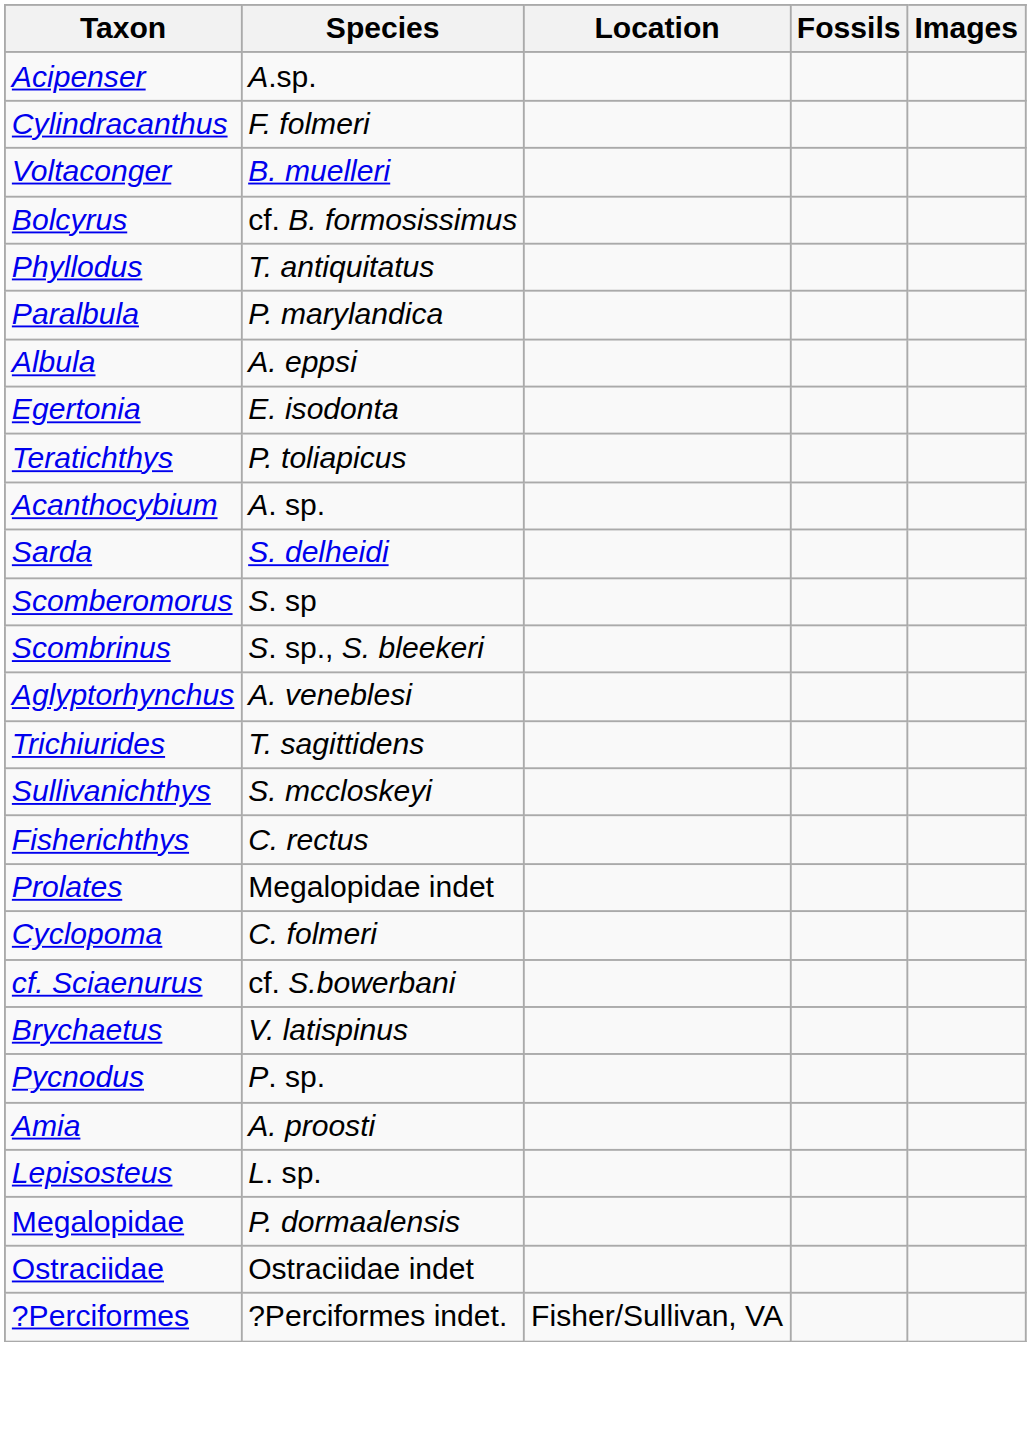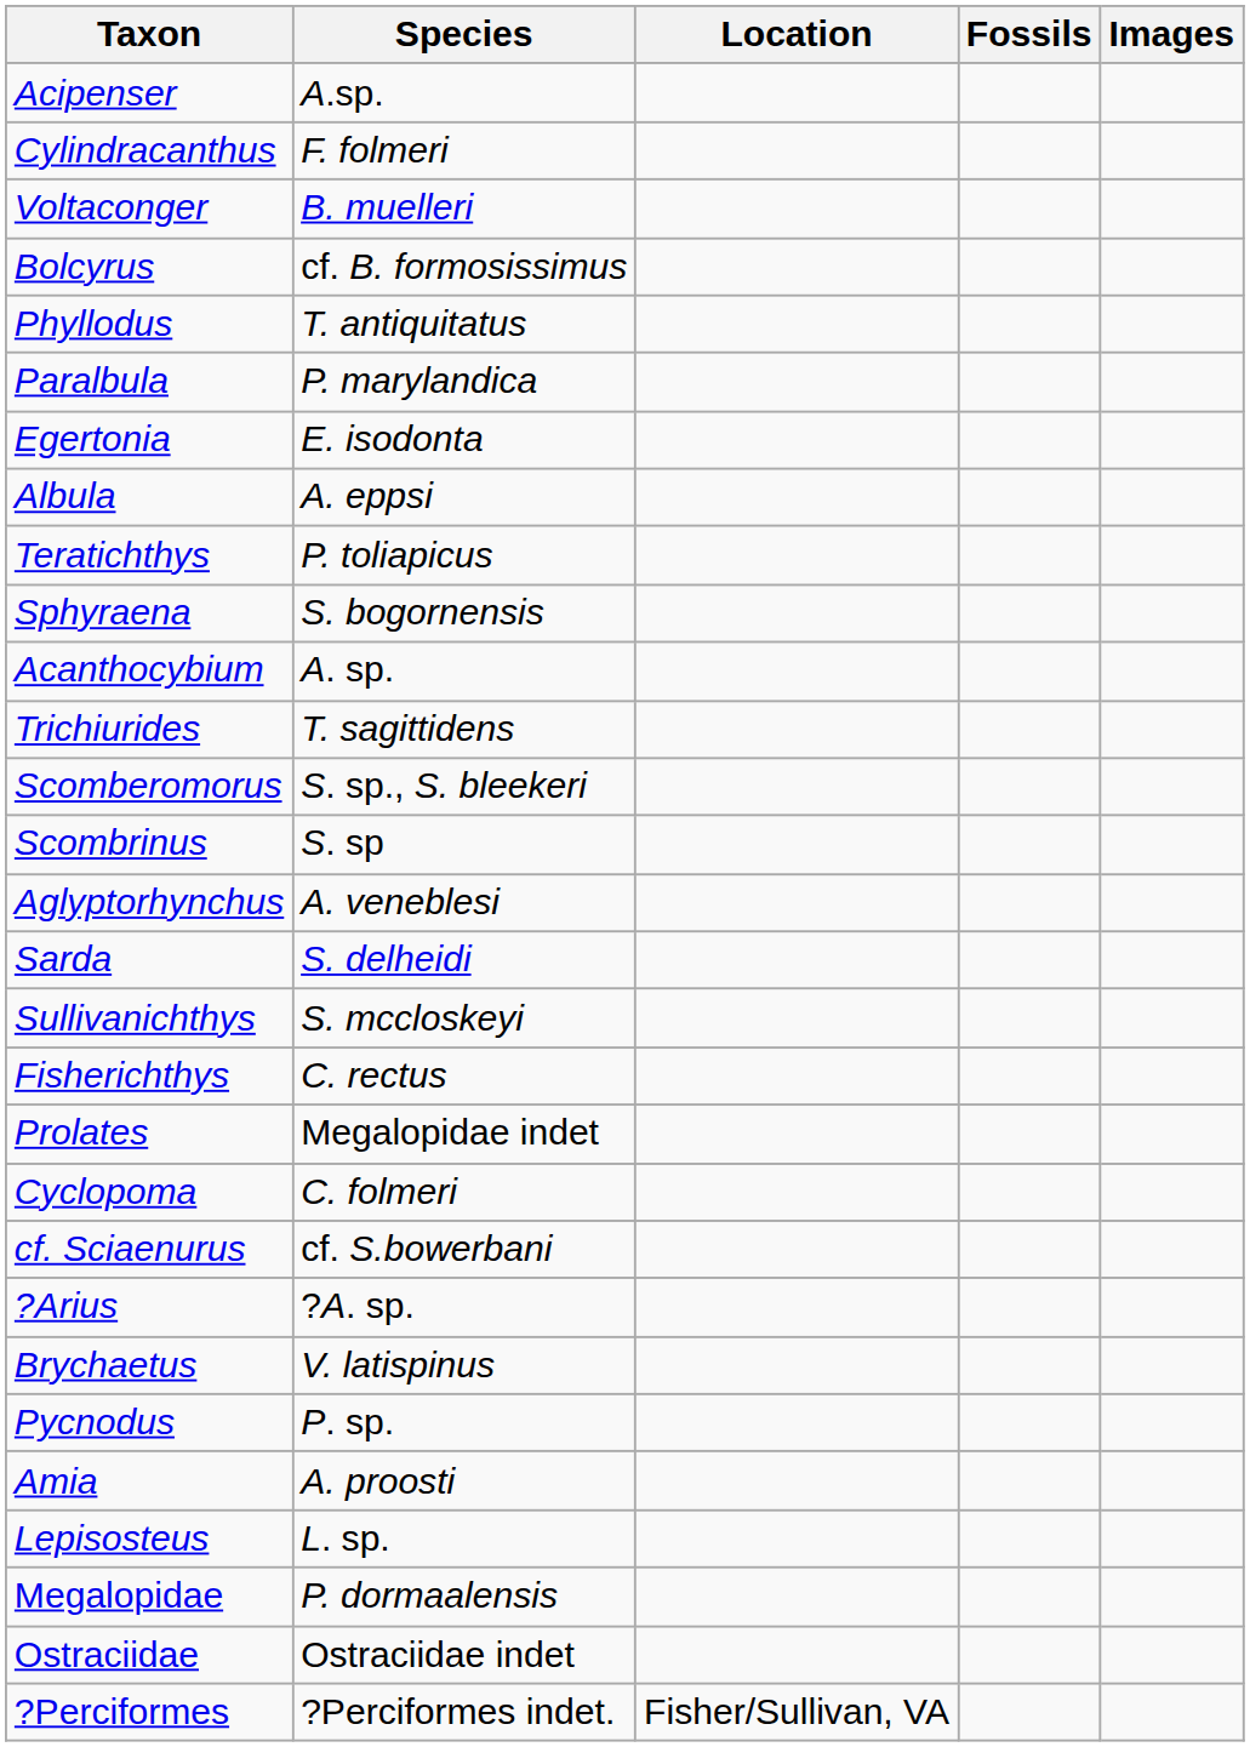rows swapped: Egertonia <-> Albula
+ row: Sphyraena | S. bogornensis
rows swapped: Sarda <-> Trichiurides
Scomberomorus | Species: S. sp -> S. sp., S. bleekeri
Scombrinus | Species: S. sp., S. bleekeri -> S. sp
+ row: ?Arius | ?A. sp.
